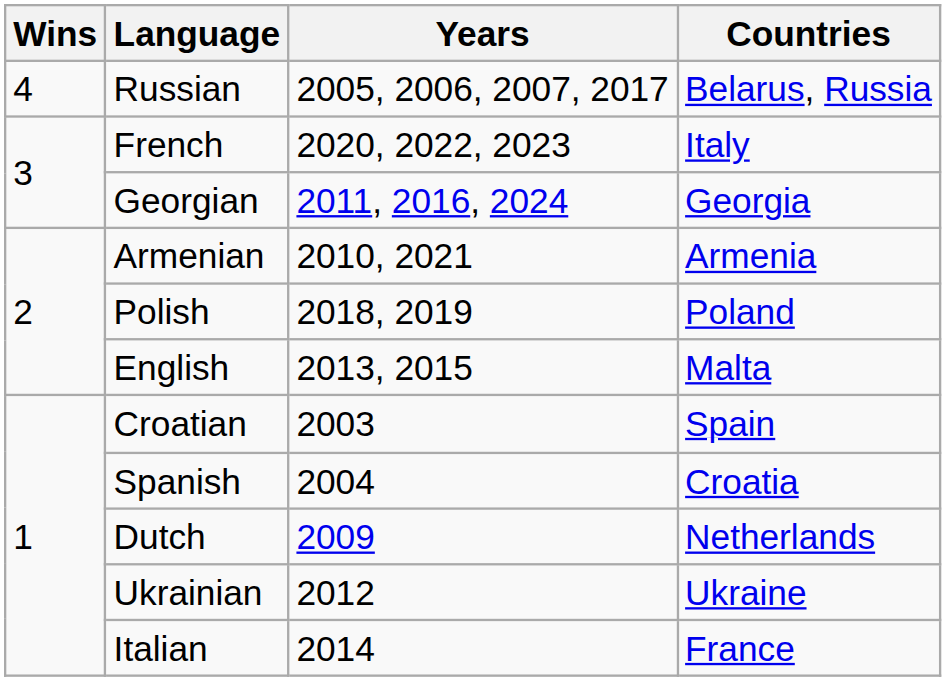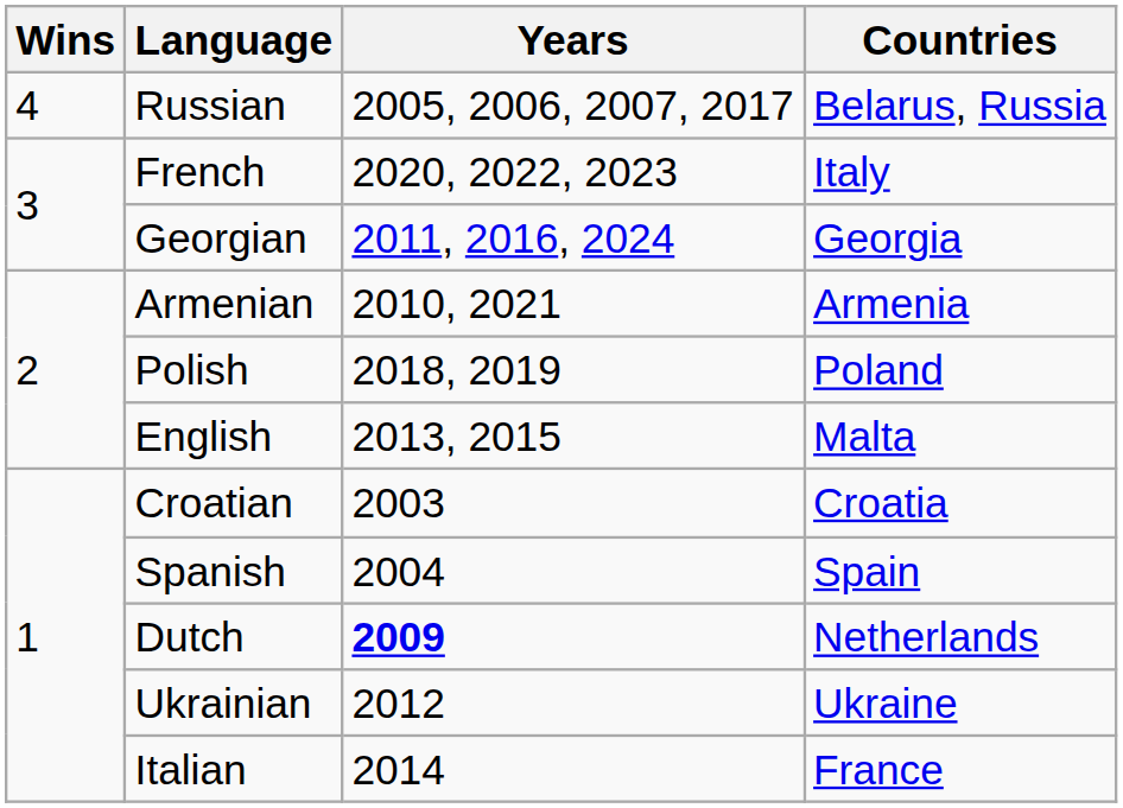Croatian | Countries: Spain -> Croatia
Spanish | Countries: Croatia -> Spain
Dutch | Years: normal -> bold
